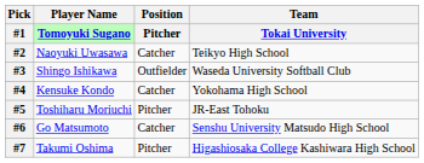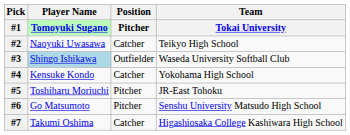#3 | Player Name / Tomoyuki Sugano: no background -> lightblue background
#6 | Position / Pitcher: Catcher -> Pitcher
#7 | Position / Pitcher: Pitcher -> Catcher
